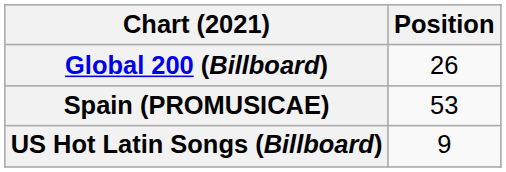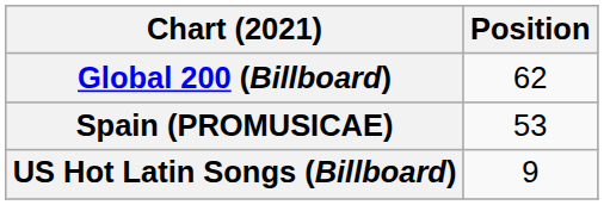Global 200 (Billboard) | Position: 26 -> 62
